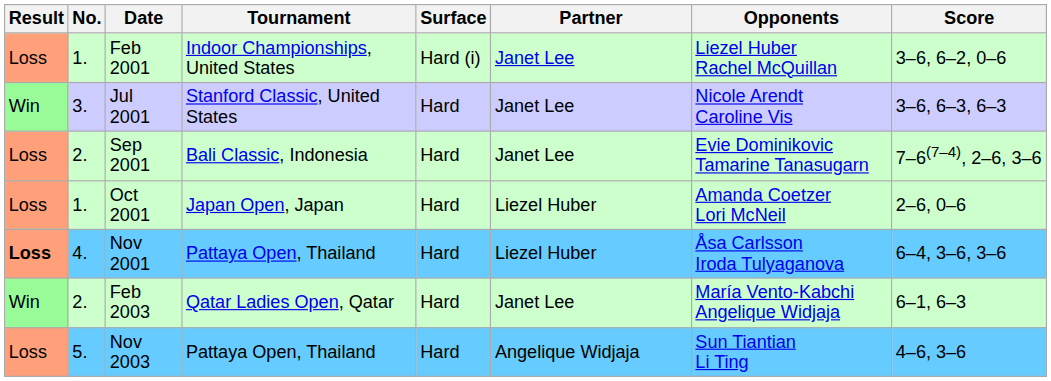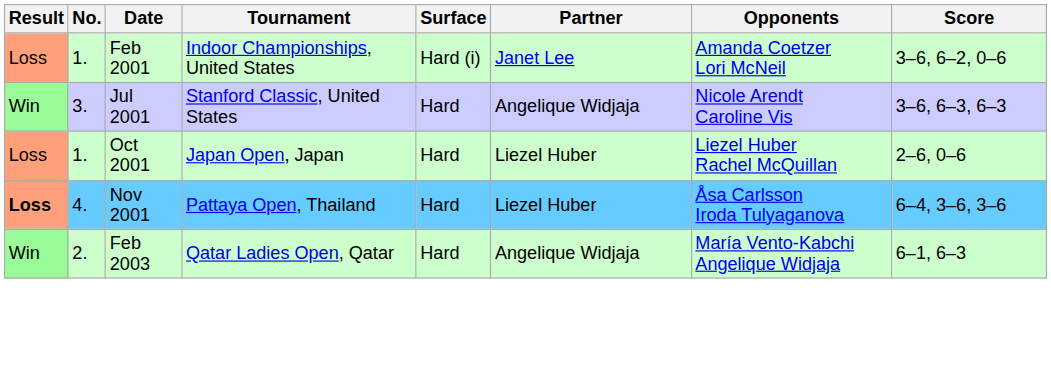Feb 2001 | Opponents: Liezel Huber Rachel McQuillan -> Amanda Coetzer Lori McNeil
Jul 2001 | Partner: Janet Lee -> Angelique Widjaja
- row: Loss | 2. | Sep 2001 | Bali Classic, Indonesia | Hard | Janet Lee | Evie Dominikovic Tamarine Tanasugarn | 7–6(7–4), 2–6, 3–6
Oct 2001 | Opponents: Amanda Coetzer Lori McNeil -> Liezel Huber Rachel McQuillan
Feb 2003 | Partner: Janet Lee -> Angelique Widjaja
- row: Loss | 5. | Nov 2003 | Pattaya Open, Thailand | Hard | Angelique Widjaja | Sun Tiantian Li Ting | 4–6, 3–6
